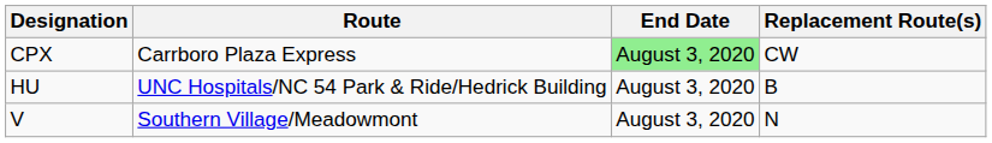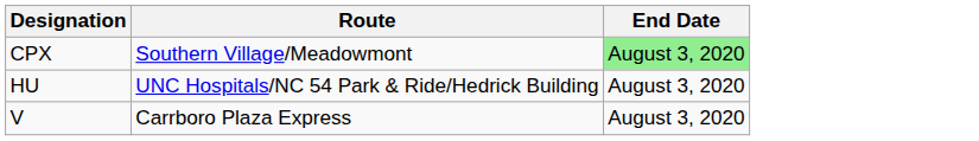- column: Replacement Route(s) | CW | B | N
CPX | Route: Carrboro Plaza Express -> Southern Village/Meadowmont
V | Route: Southern Village/Meadowmont -> Carrboro Plaza Express
